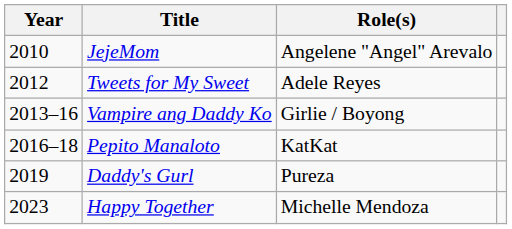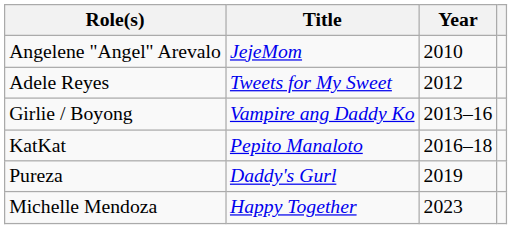columns swapped: Year <-> Role(s)
